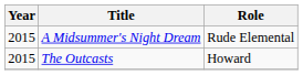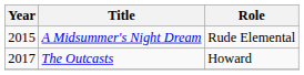The Outcasts | Year: 2015 -> 2017
